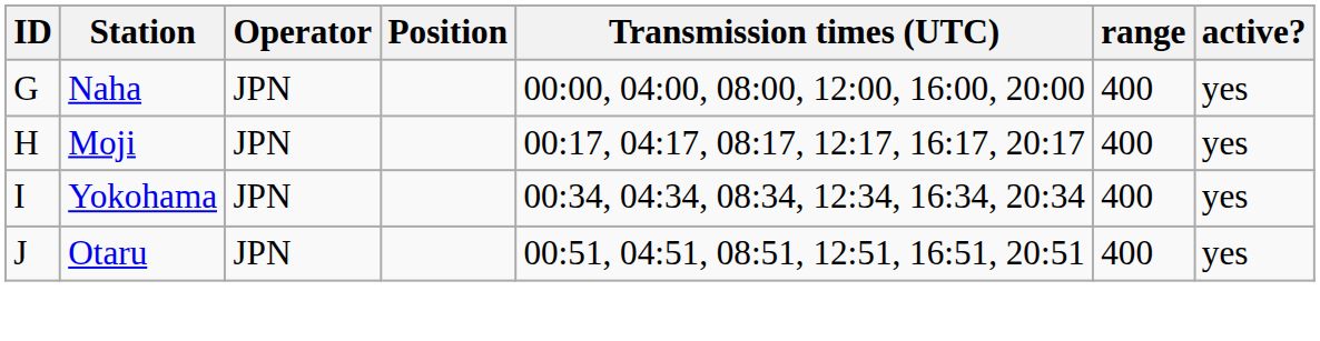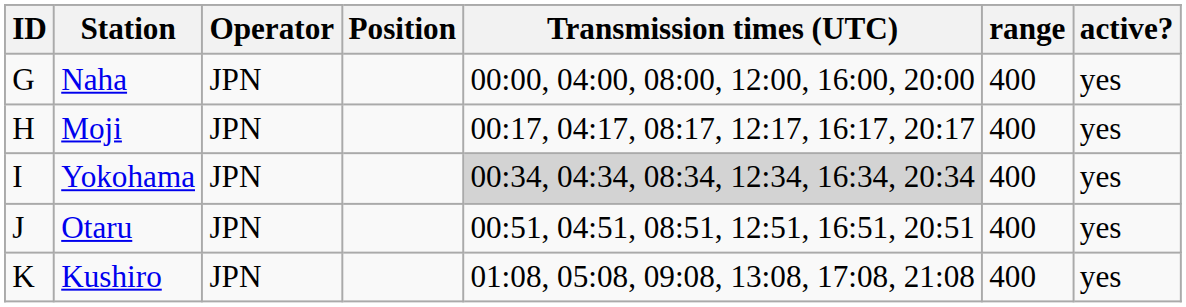Yokohama | Transmission times (UTC): no background -> lightgrey background
+ row: K | Kushiro | JPN | 01:08, 05:08, 09:08, 13:08, 17:08, 21:08 | 400 | yes
